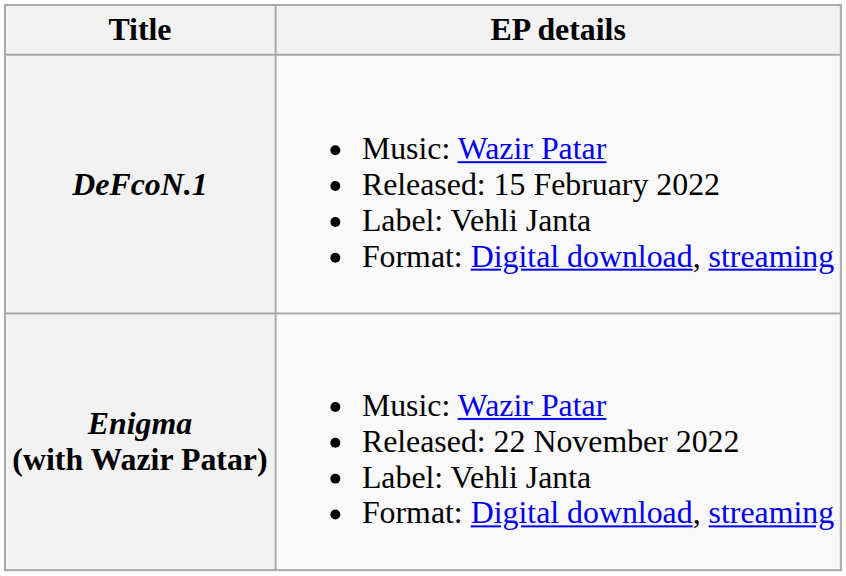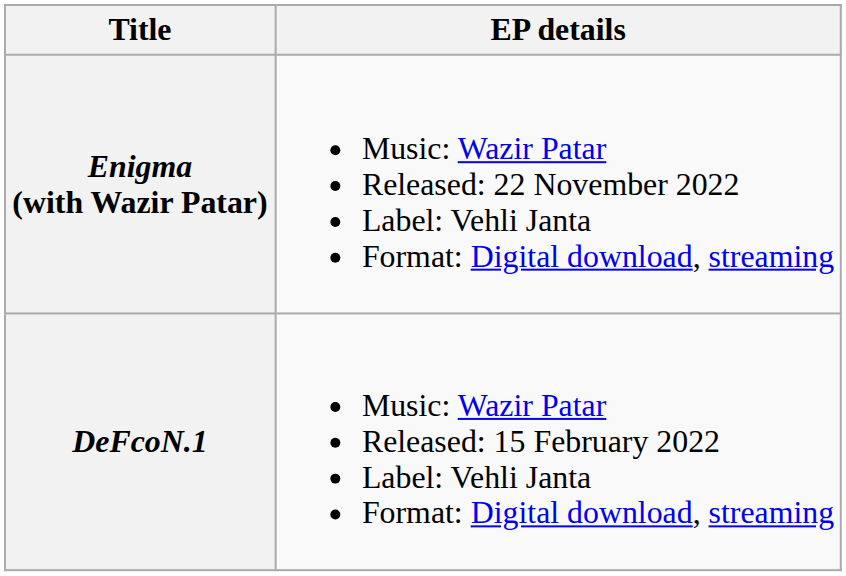rows swapped: DeFcoN.1 <-> Enigma (with Wazir Patar)
